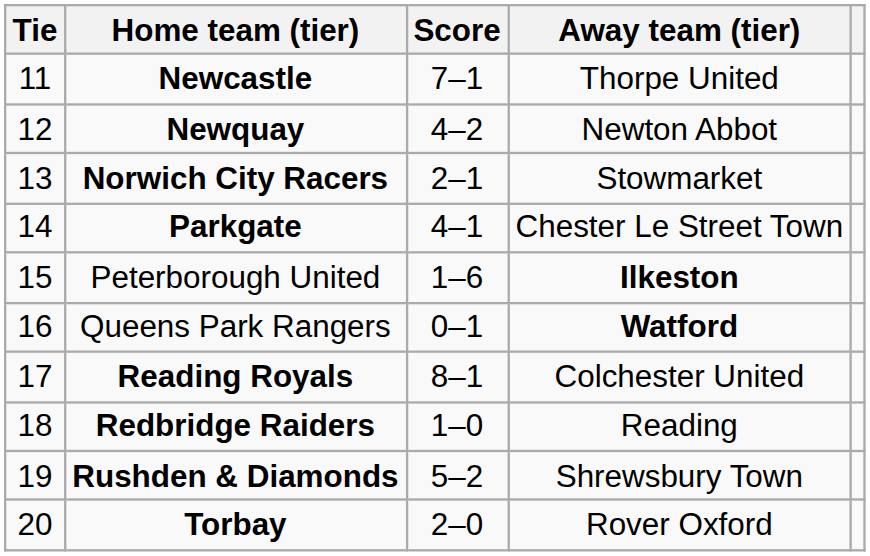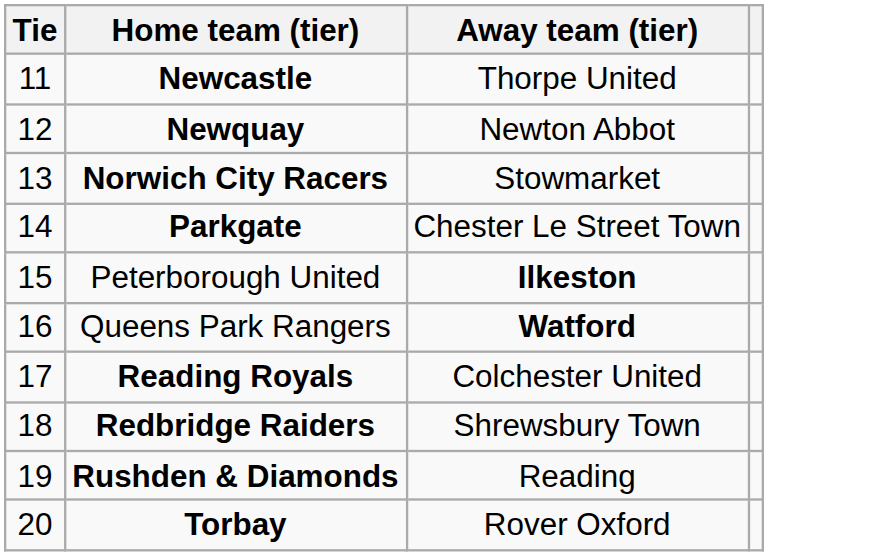- column: Score | 7–1 | 4–2 | 2–1 | 4–1 | 1–6 | 0–1 | 8–1 | 1–0 | 5–2 | 2–0
Redbridge Raiders | Away team (tier): Reading -> Shrewsbury Town
Rushden & Diamonds | Away team (tier): Shrewsbury Town -> Reading
